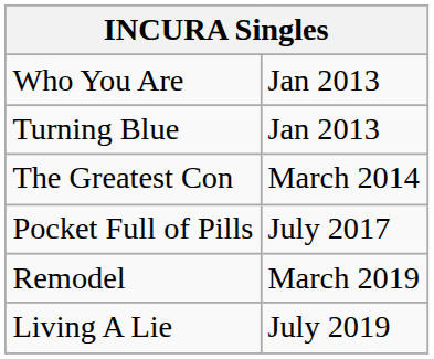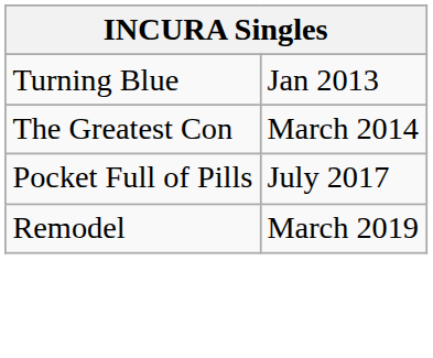- row: Who You Are | Jan 2013
- row: Living A Lie | July 2019
